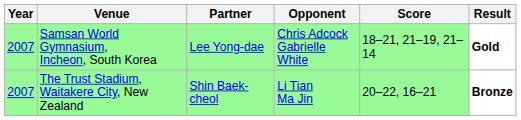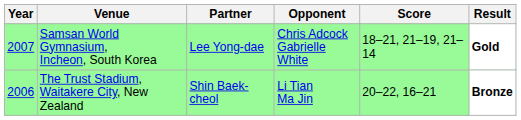The Trust Stadium, Waitakere City, New Zealand | Year: 2007 -> 2006
